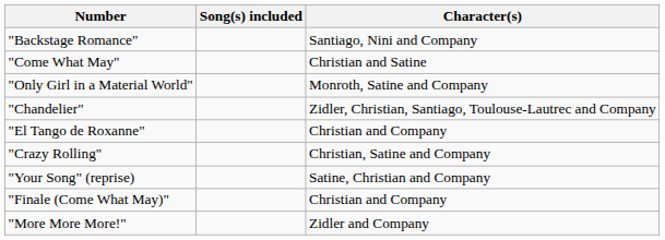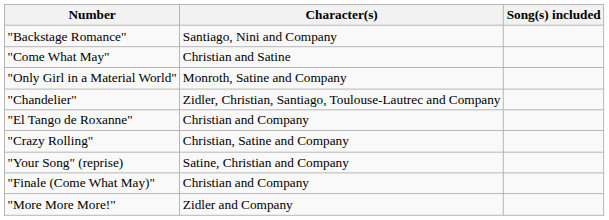columns swapped: Song(s) included <-> Character(s)
